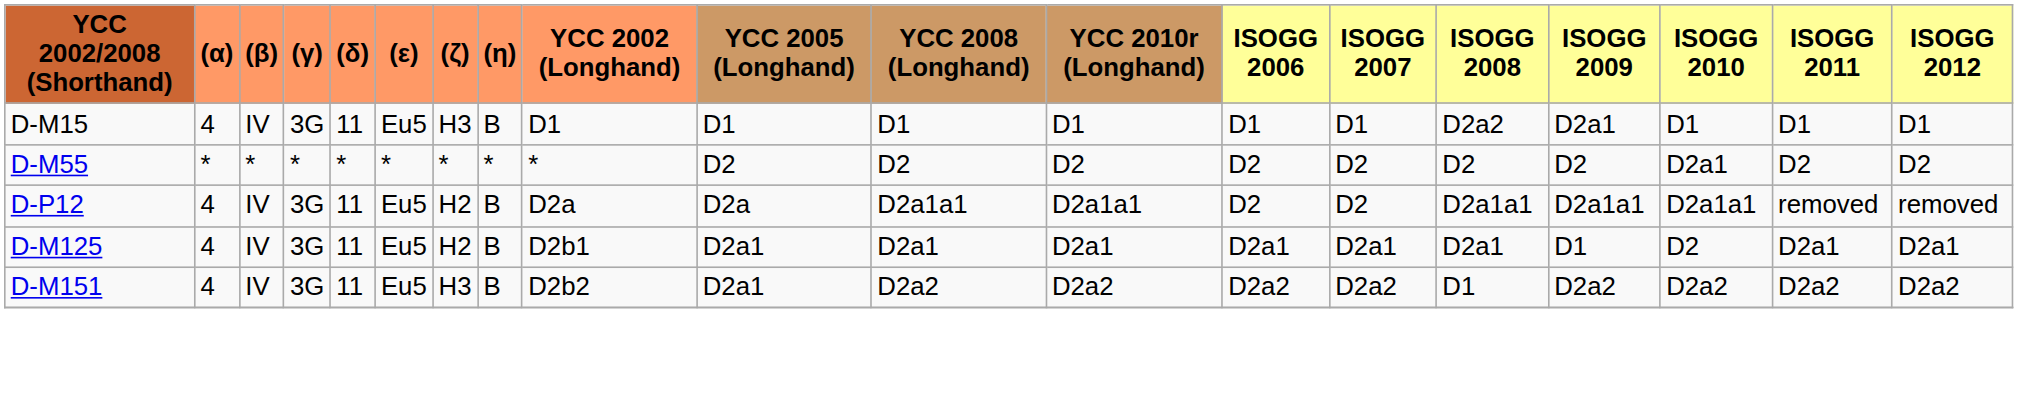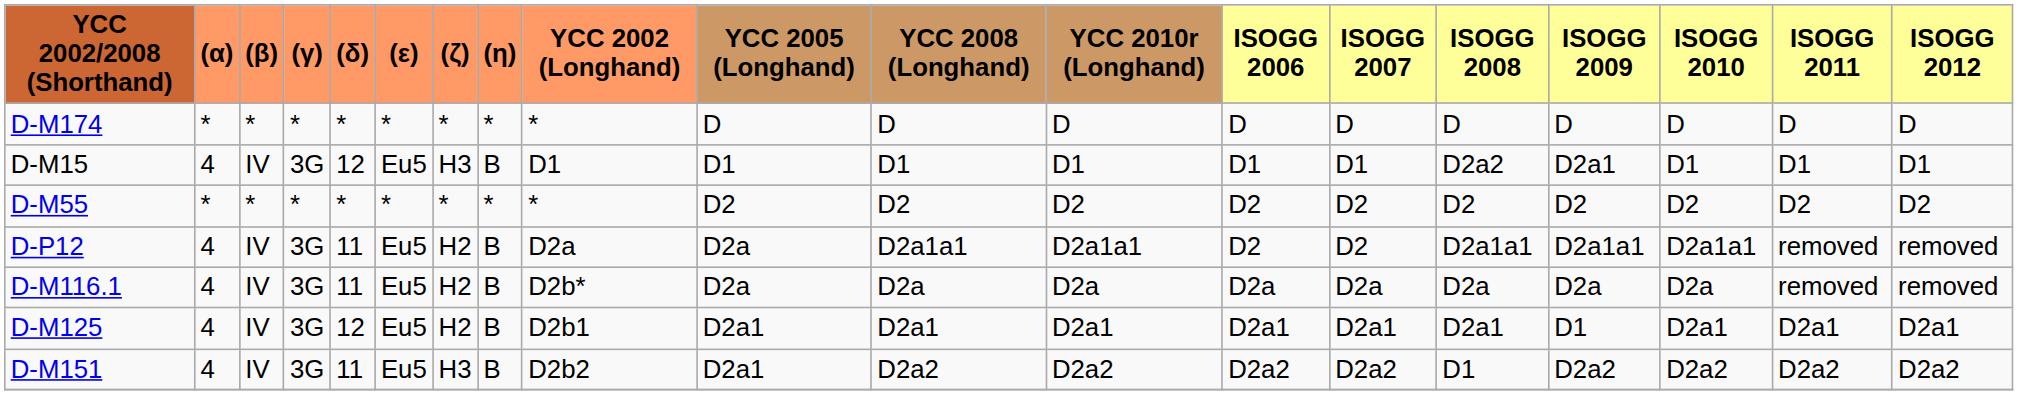+ row: D-M174 | * | * | * | * | * | * | * | * | D | D | D | D | D | D | D | D | D | D
D-M15 | (δ): 11 -> 12
D-M55 | ISOGG 2010: D2a1 -> D2
+ row: D-M116.1 | 4 | IV | 3G | 11 | Eu5 | H2 | B | D2b* | D2a | D2a | D2a | D2a | D2a | D2a | D2a | D2a | removed | removed
D-M125 | (δ): 11 -> 12
D-M125 | ISOGG 2010: D2 -> D2a1
